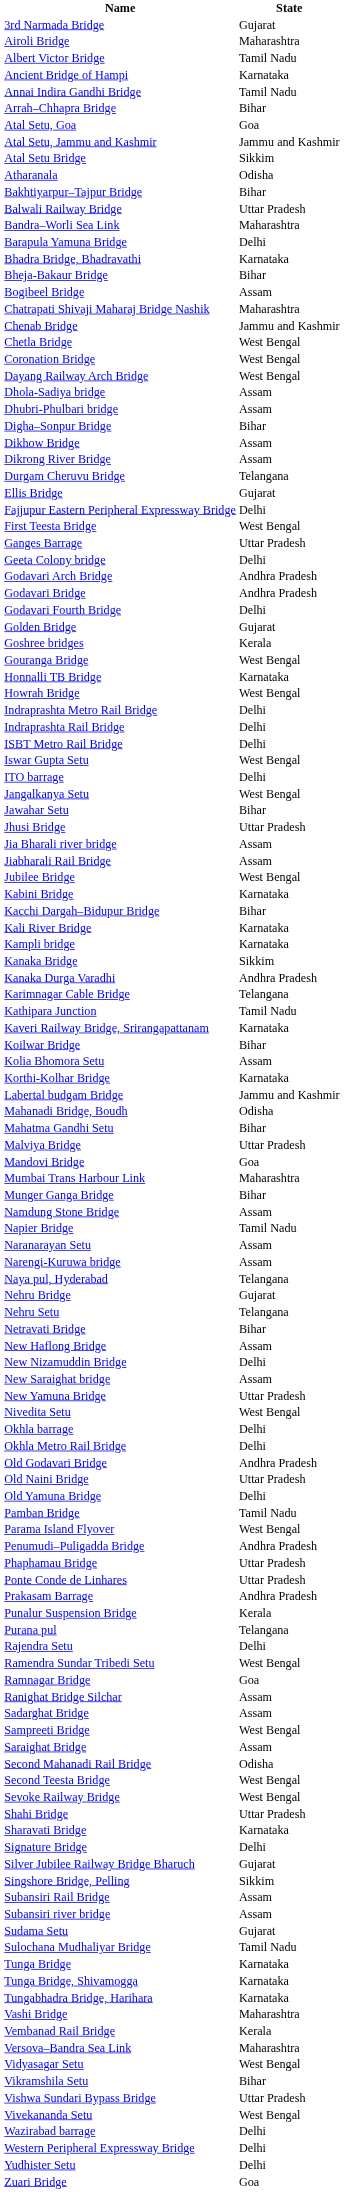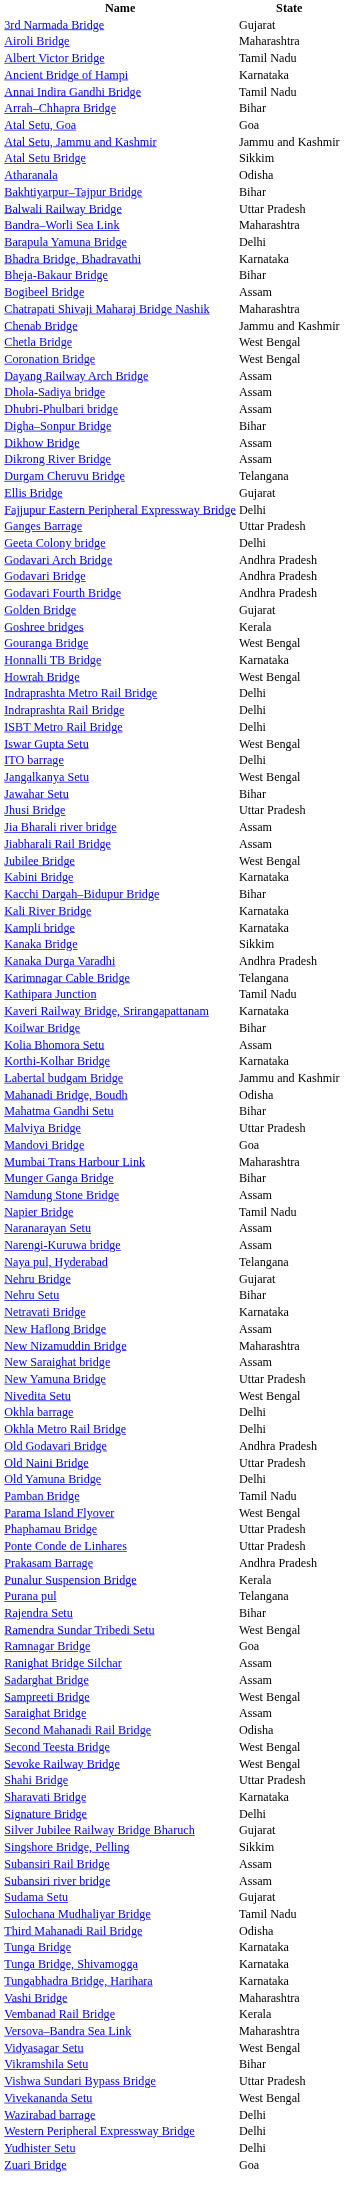Dayang Railway Arch Bridge | State: West Bengal -> Assam
- row: First Teesta Bridge | West Bengal
Godavari Fourth Bridge | State: Delhi -> Andhra Pradesh
Nehru Setu | State: Telangana -> Bihar
Netravati Bridge | State: Bihar -> Karnataka
New Nizamuddin Bridge | State: Delhi -> Maharashtra
- row: Penumudi–Puligadda Bridge | Andhra Pradesh
Rajendra Setu | State: Delhi -> Bihar
+ row: Third Mahanadi Rail Bridge | Odisha
